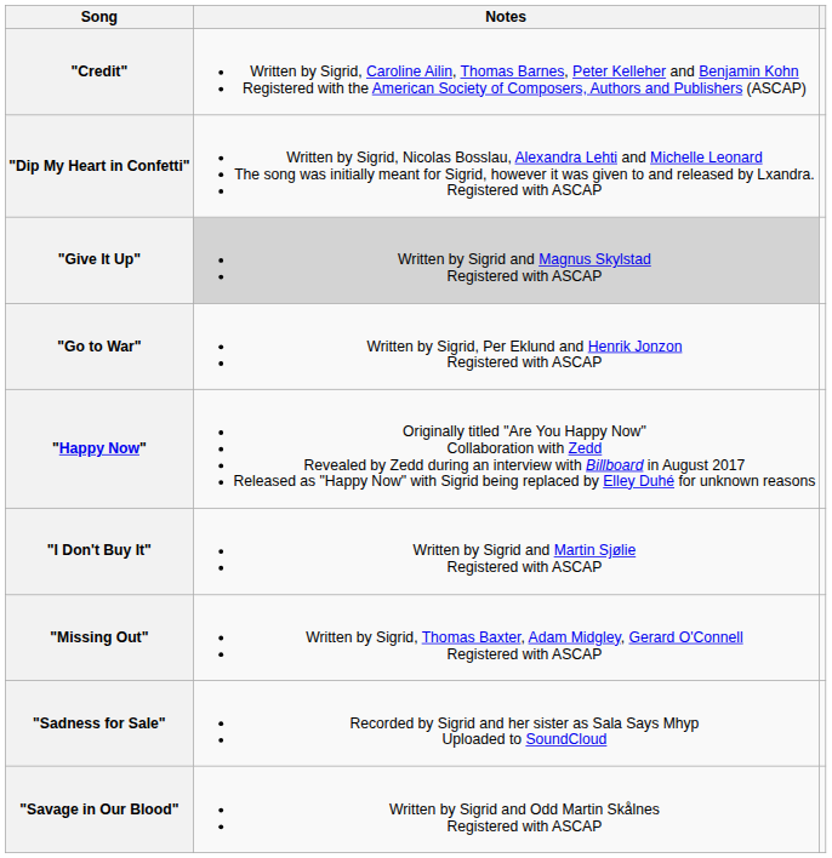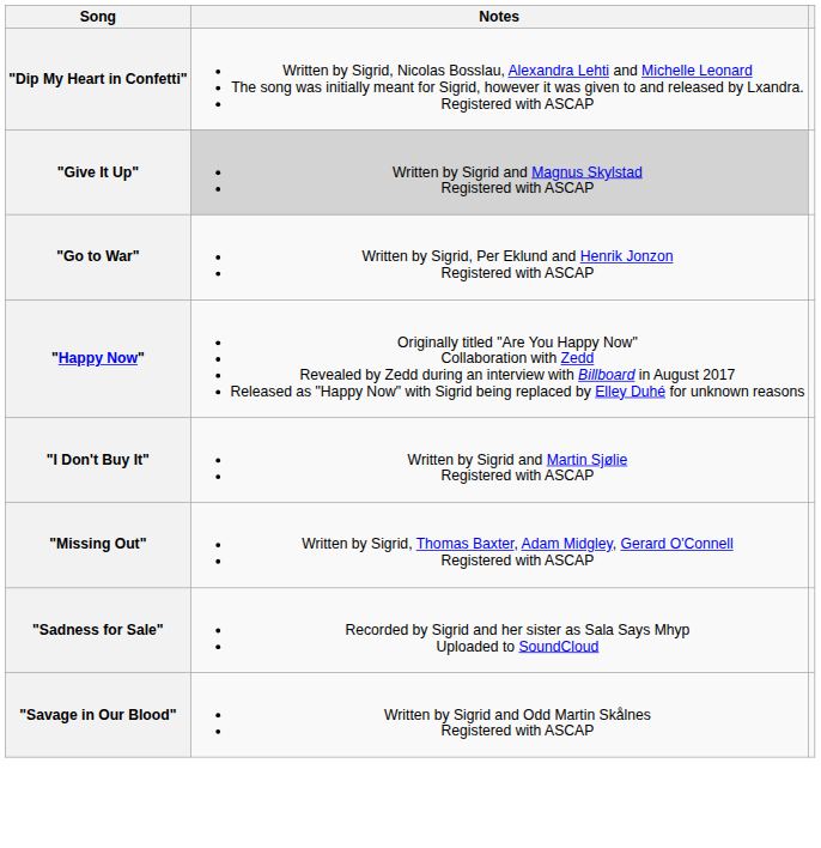- row: "Credit" | Written by Sigrid, Caroline Ailin, Thomas Barnes, Peter Kelleher and Benjamin Kohn Registered with the American Society of Composers, Authors and Publishers (ASCAP)
